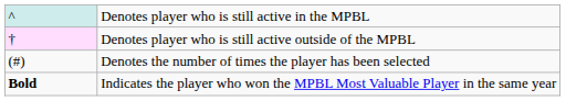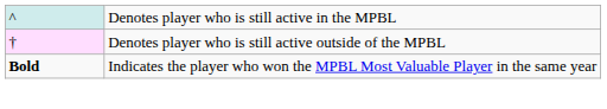- row: (#) | Denotes the number of times the player has been selected
